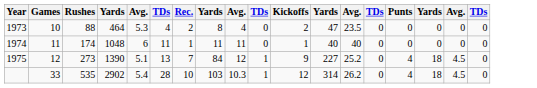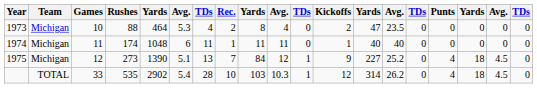+ column: Team | Michigan | Michigan | Michigan | TOTAL
